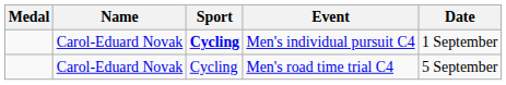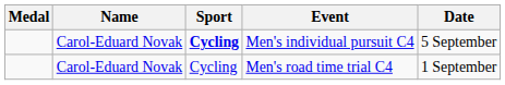Men's individual pursuit C4 | Date: 1 September -> 5 September
Men's road time trial C4 | Date: 5 September -> 1 September
